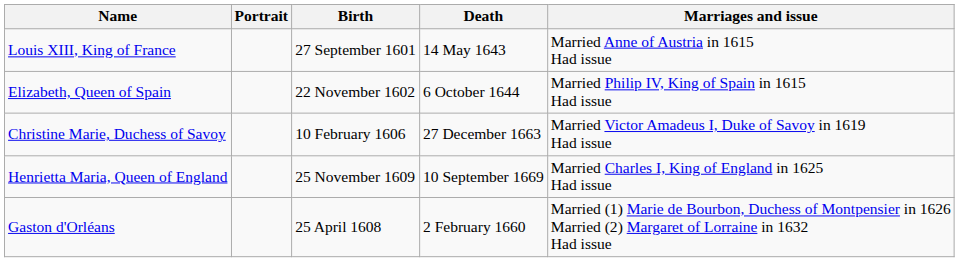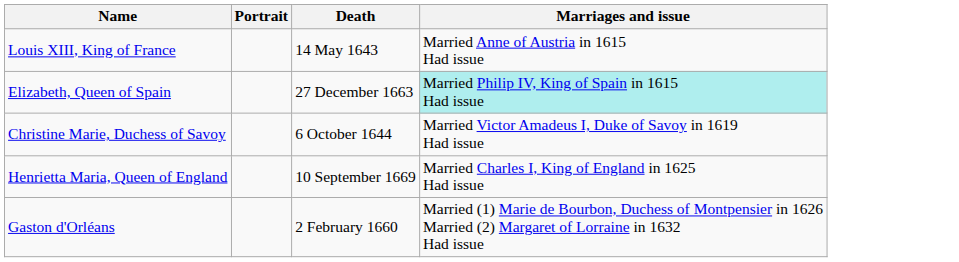- column: Birth | 27 September 1601 | 22 November 1602 | 10 February 1606 | 25 November 1609 | 25 April 1608
Elizabeth, Queen of Spain | Death: 6 October 1644 -> 27 December 1663
Elizabeth, Queen of Spain | Marriages and issue: no background -> paleturquoise background
Christine Marie, Duchess of Savoy | Death: 27 December 1663 -> 6 October 1644
